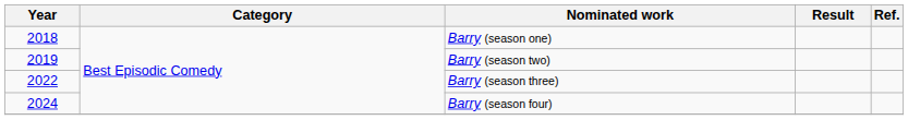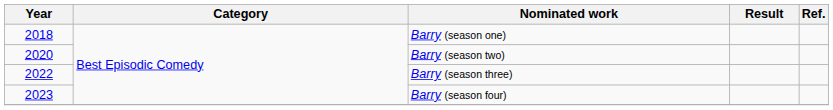Barry (season two) | Year: 2019 -> 2020
Barry (season four) | Year: 2024 -> 2023
